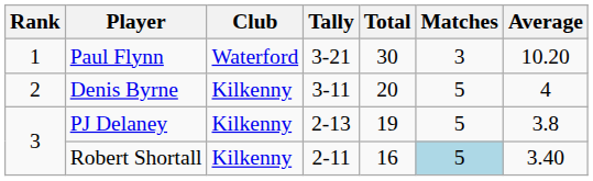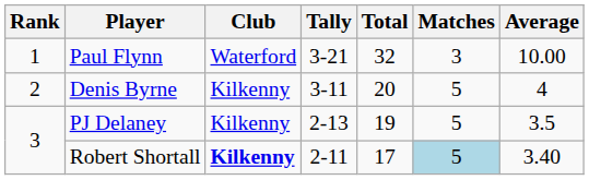Paul Flynn | Total: 30 -> 32
Paul Flynn | Average: 10.20 -> 10.00
PJ Delaney | Average: 3.8 -> 3.5
Robert Shortall | Club: normal -> bold
Robert Shortall | Total: 16 -> 17
